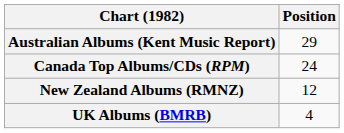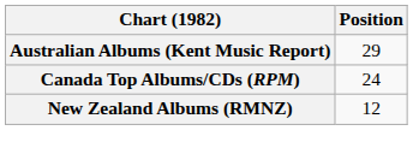- row: UK Albums (BMRB) | 4
